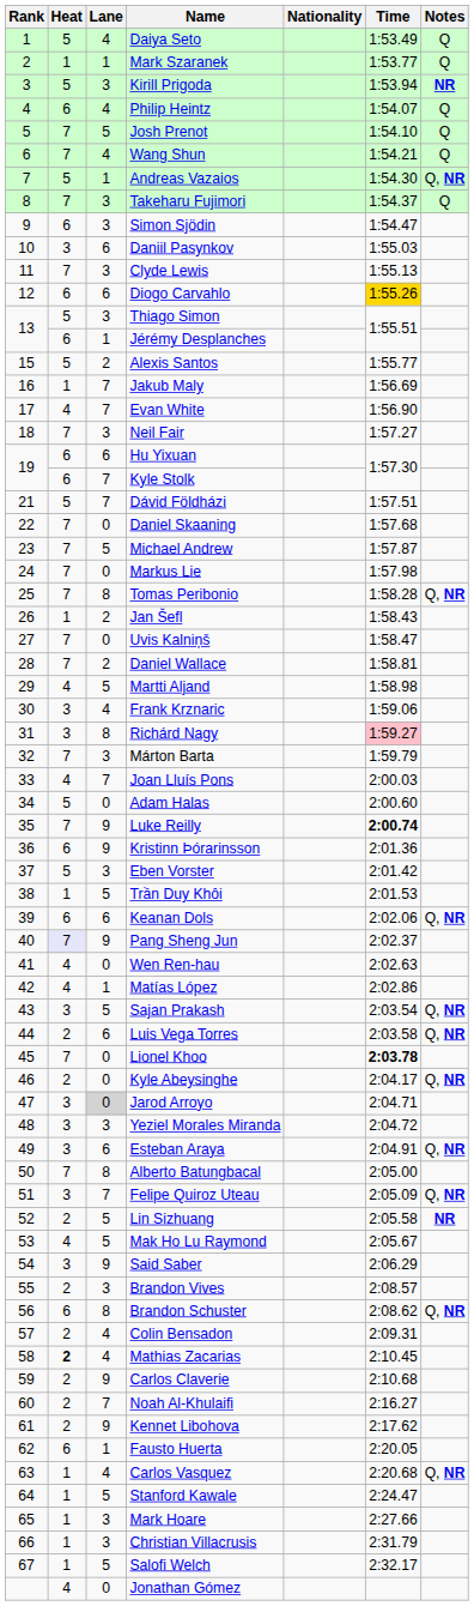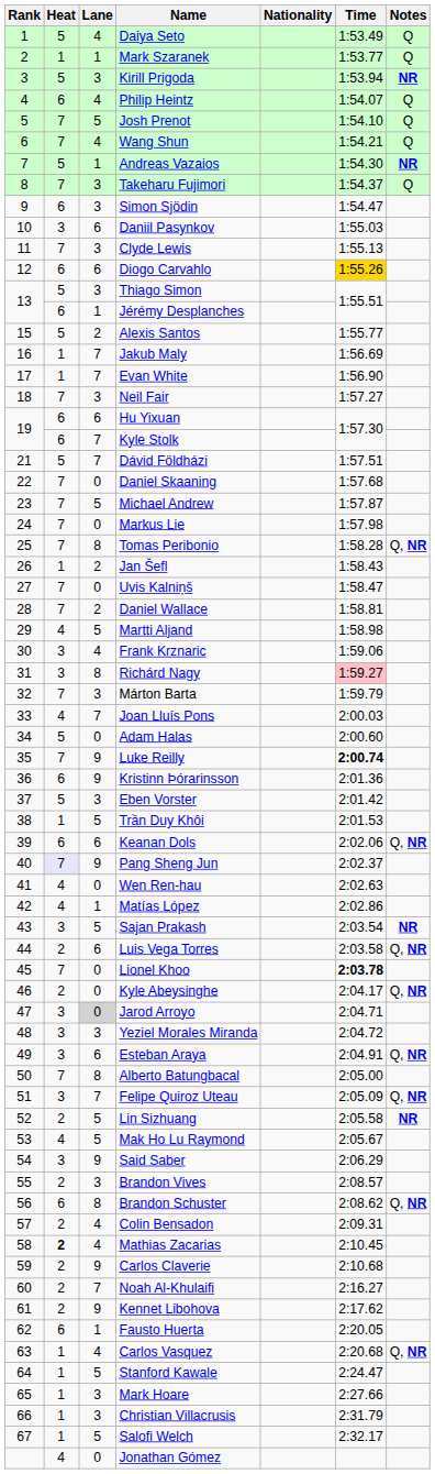Andreas Vazaios | Notes: Q, NR -> NR
Evan White | Heat: 4 -> 1
Sajan Prakash | Notes: Q, NR -> NR
